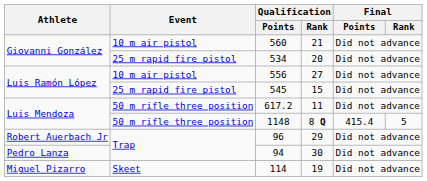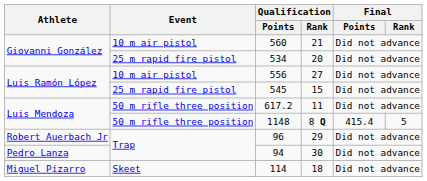114 | Qualification / Rank: 19 -> 18
